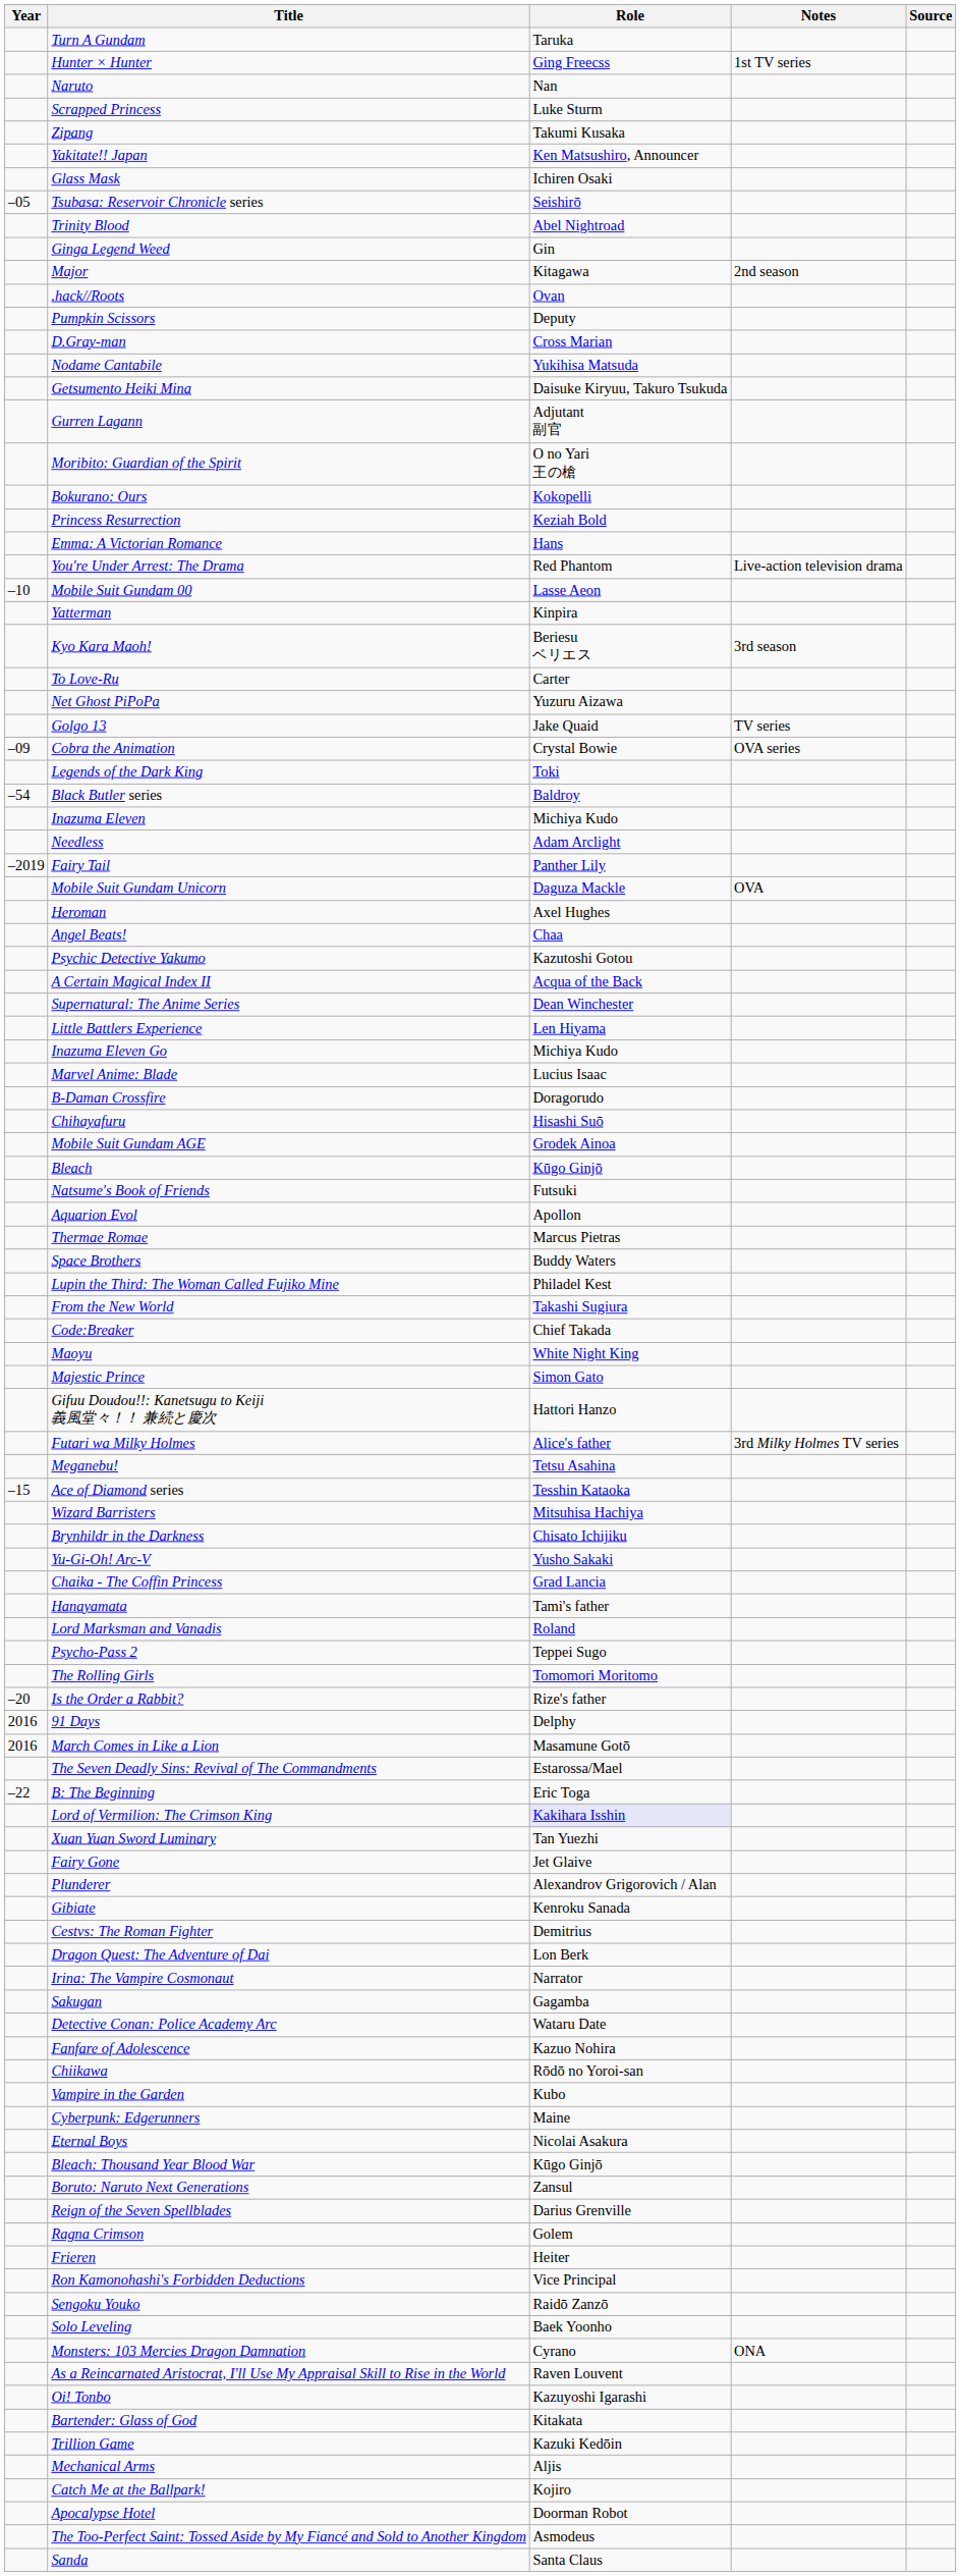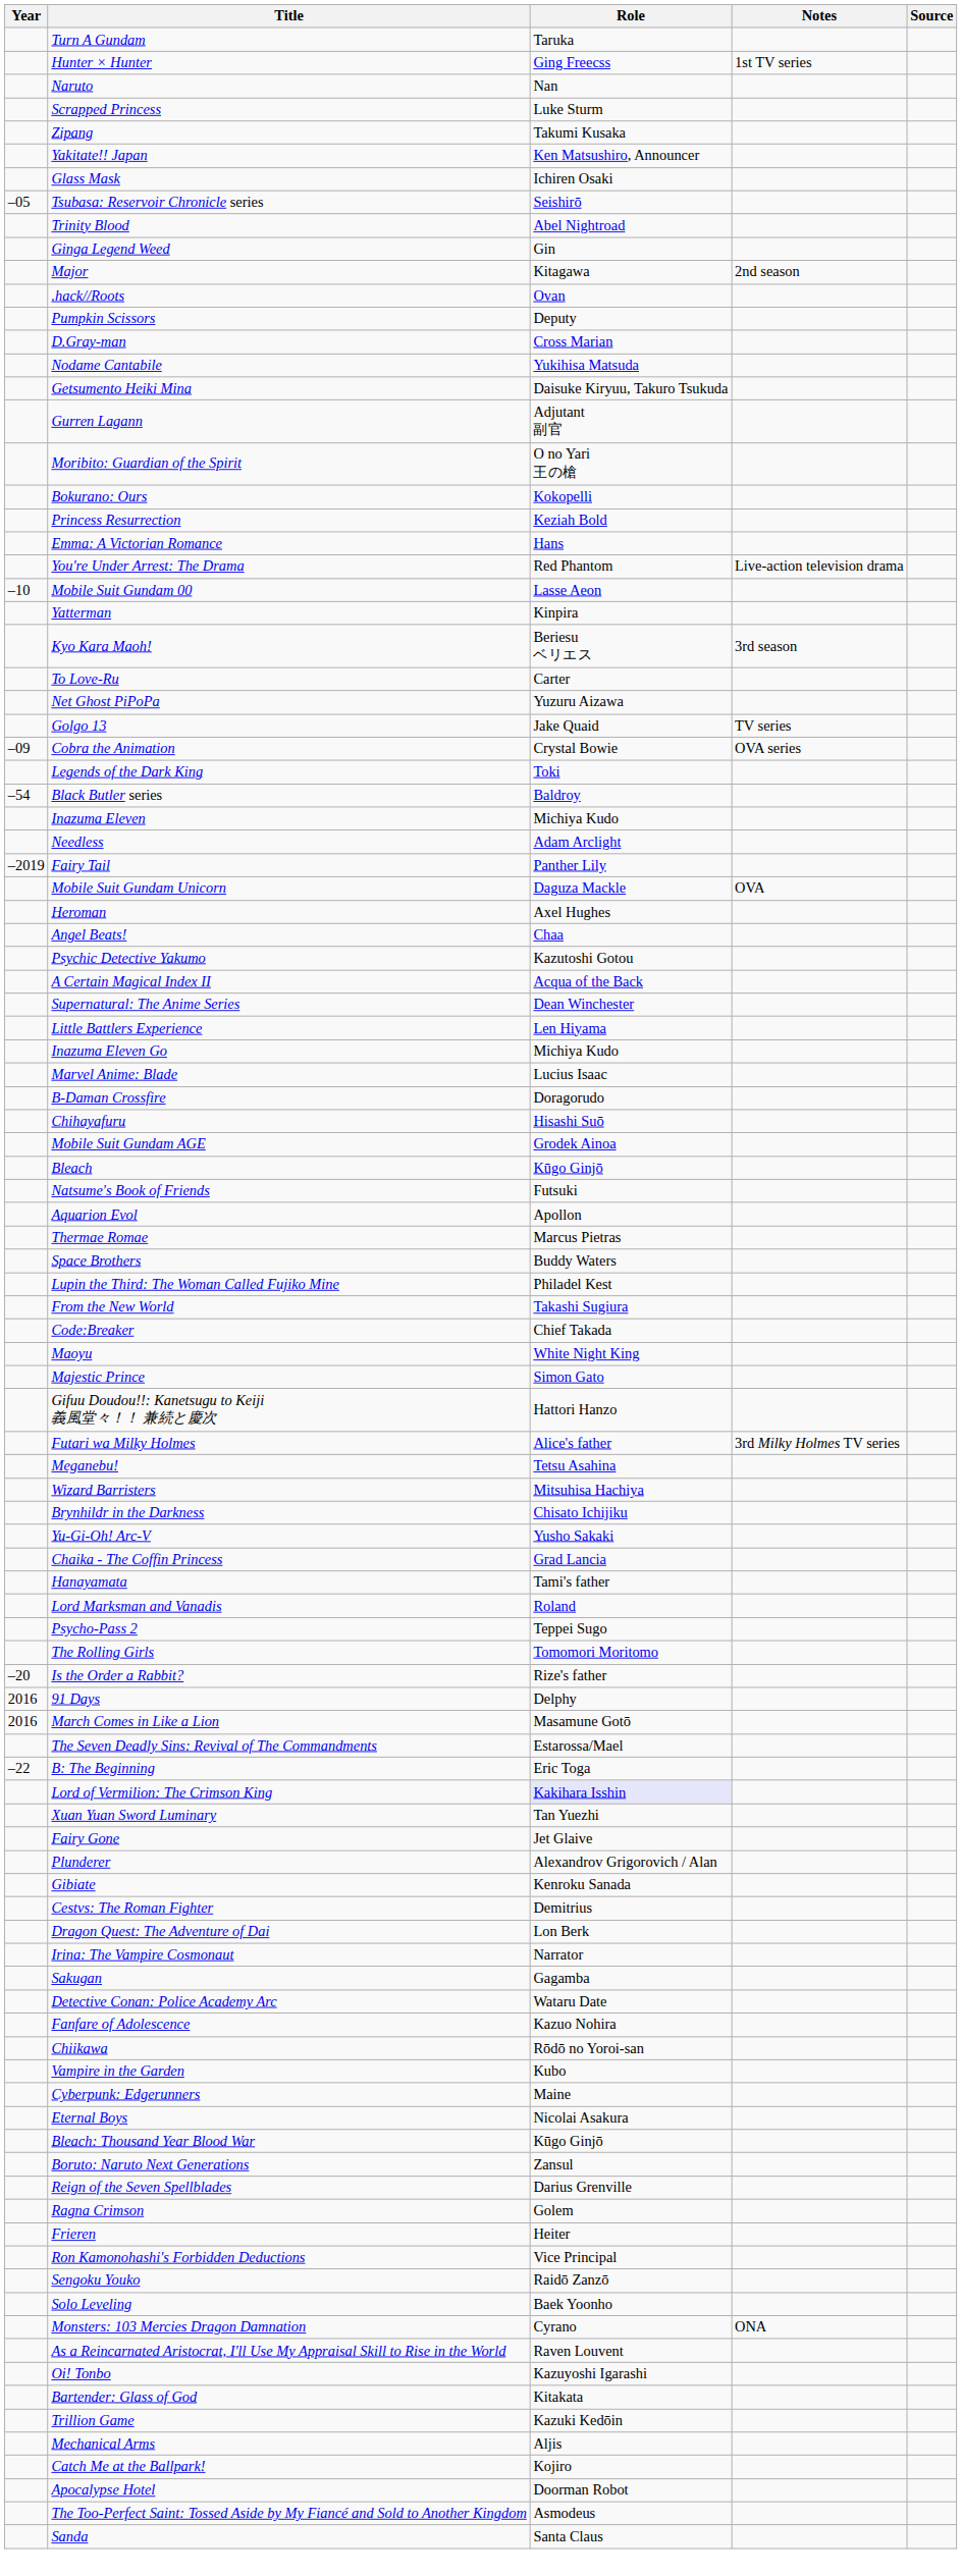- row: –15 | Ace of Diamond series | Tesshin Kataoka
